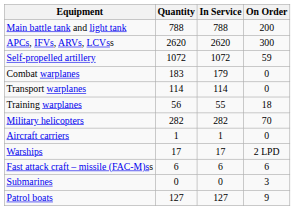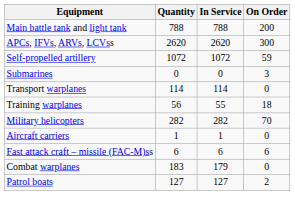rows swapped: Combat warplanes <-> Submarines
- row: Warships | 17 | 17 | 2 LPD
Patrol boats | On Order: 9 -> 2
